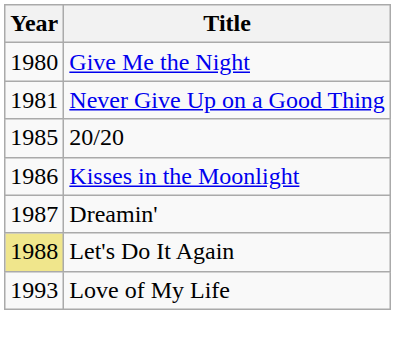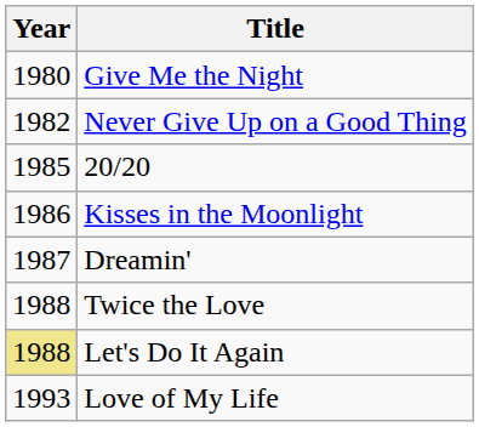Never Give Up on a Good Thing | Year: 1981 -> 1982
+ row: 1988 | Twice the Love
